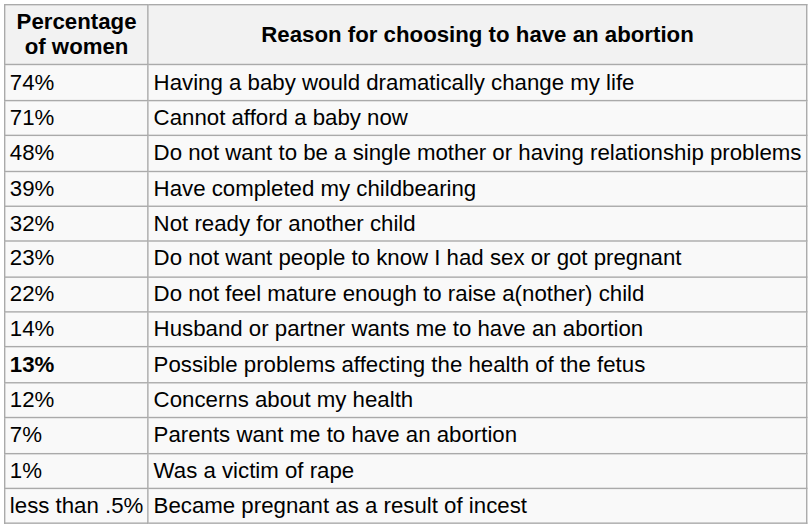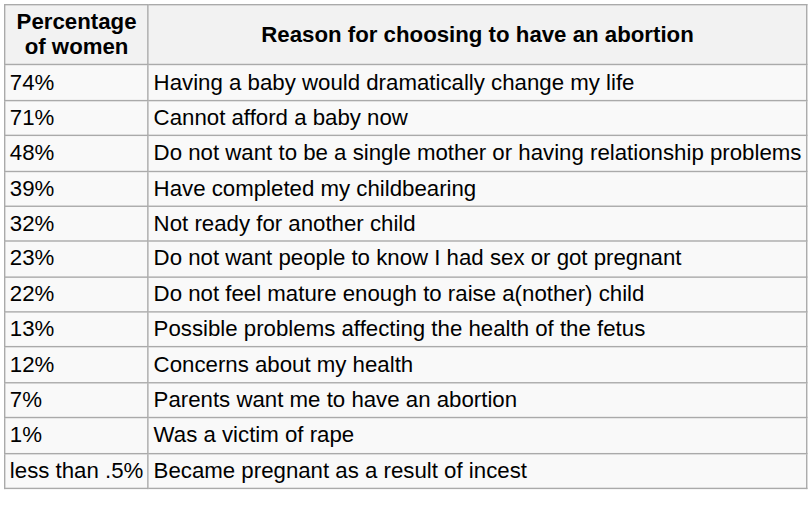- row: 14% | Husband or partner wants me to have an abortion
Possible problems affecting the health of the fetus | Percentage of women: bold -> normal
